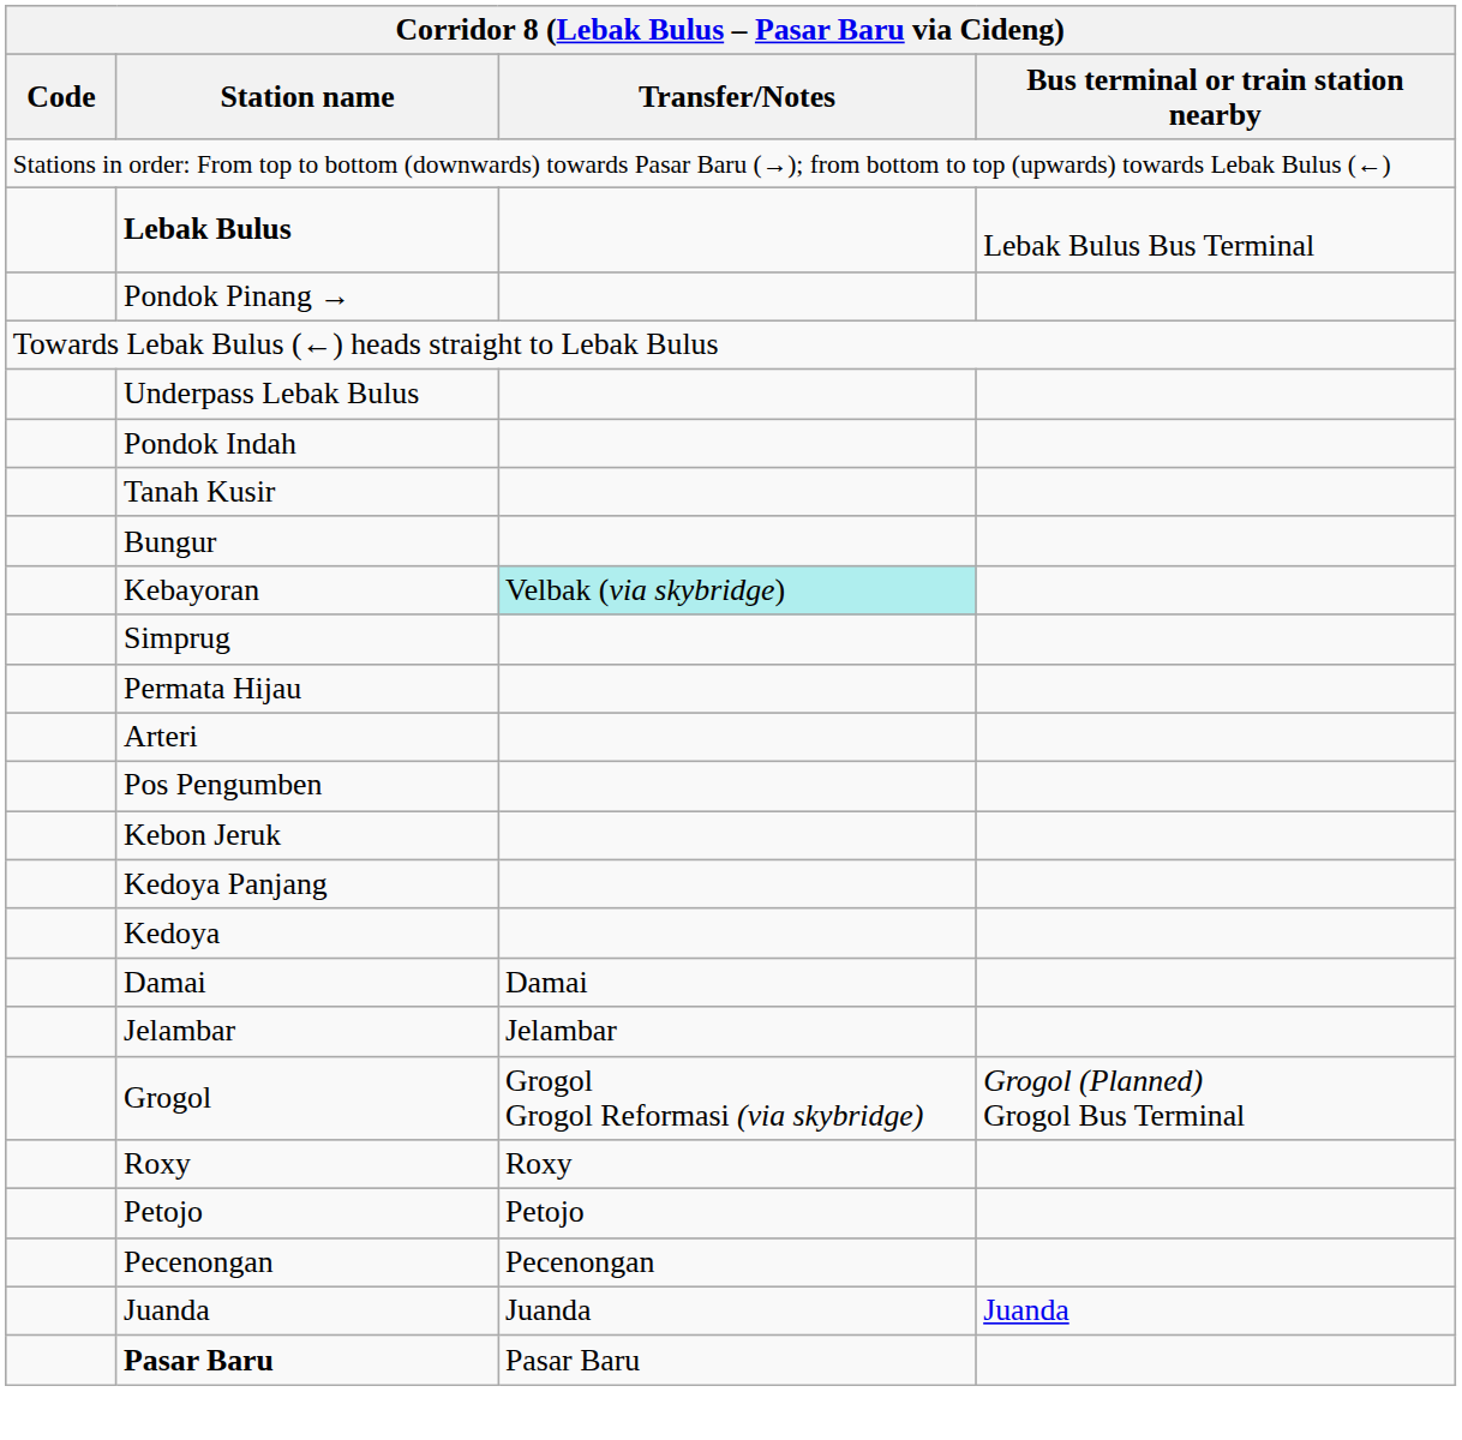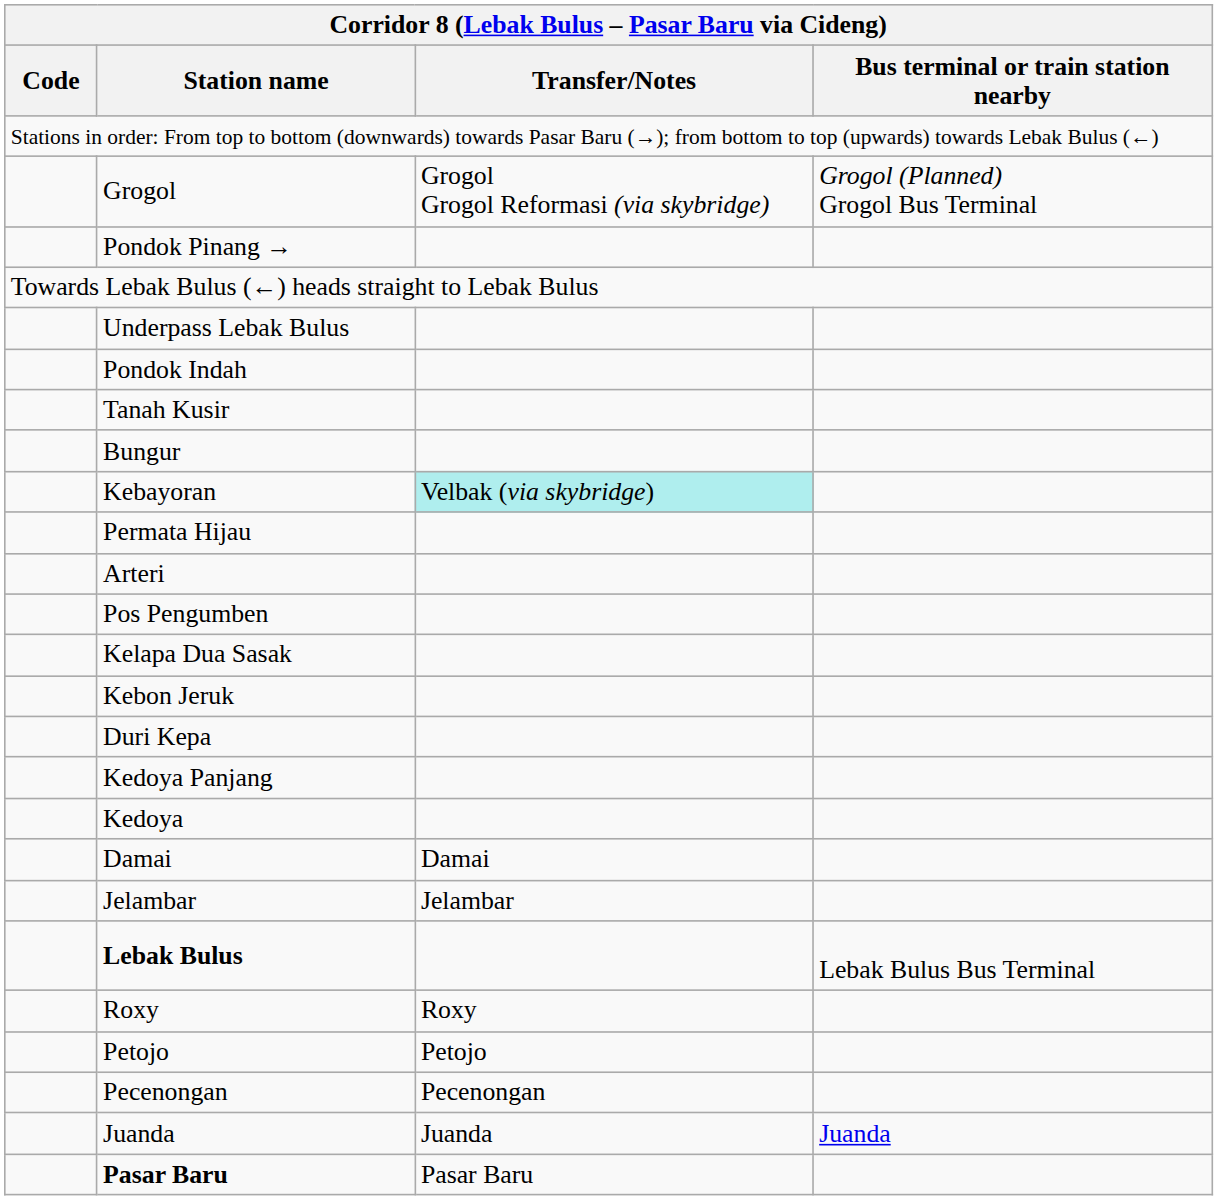rows swapped: Lebak Bulus <-> Grogol
- row: Simprug
+ row: Kelapa Dua Sasak
+ row: Duri Kepa
